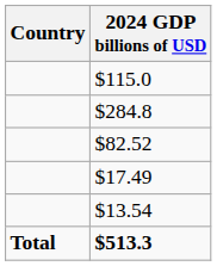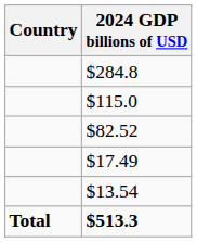rows swapped: $284.8 <-> $115.0
